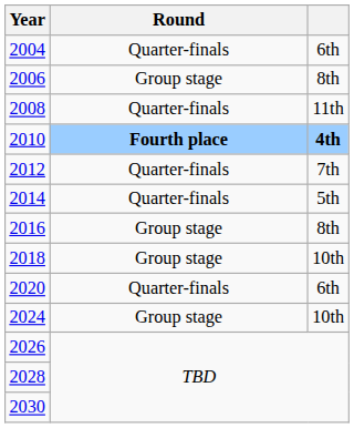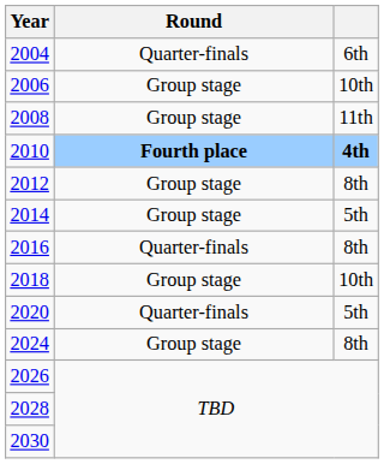2006 | column 3: 8th -> 10th
2008 | Round: Quarter-finals -> Group stage
2012 | Round: Quarter-finals -> Group stage
2012 | column 3: 7th -> 8th
2014 | Round: Quarter-finals -> Group stage
2016 | Round: Group stage -> Quarter-finals
2020 | column 3: 6th -> 5th
2024 | column 3: 10th -> 8th
